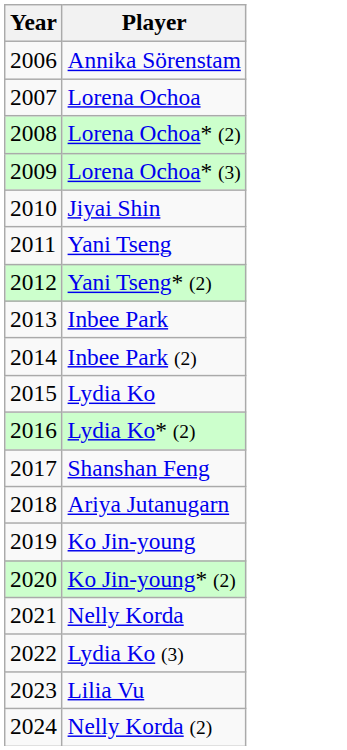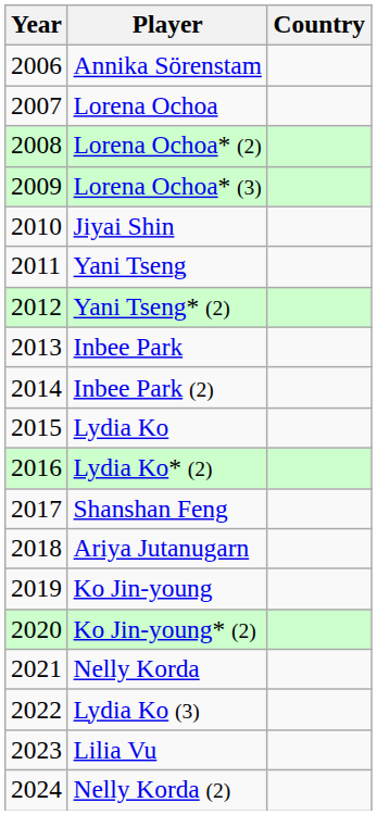+ column: Country
